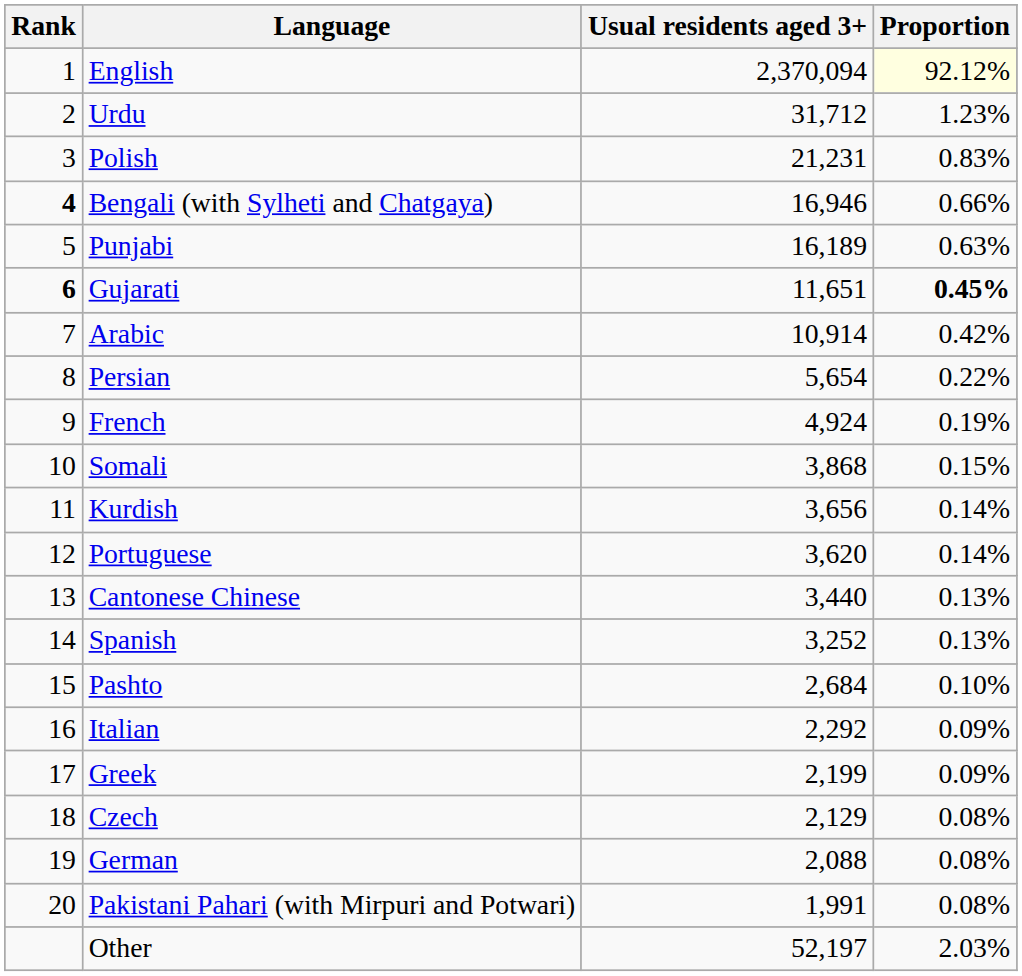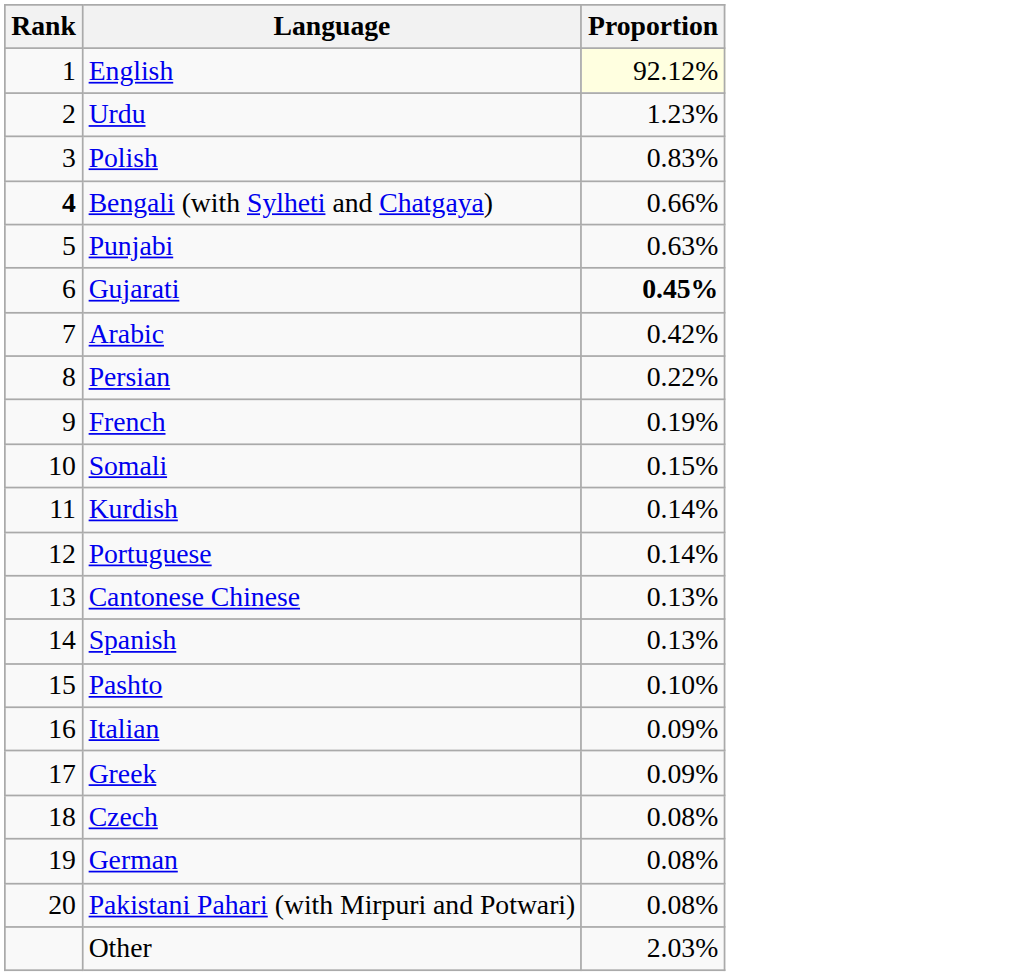- column: Usual residents aged 3+ | 2,370,094 | 31,712 | 21,231 | 16,946 | 16,189 | 11,651 | 10,914 | 5,654 | 4,924 | 3,868 | 3,656 | 3,620 | 3,440 | 3,252 | 2,684 | 2,292 | 2,199 | 2,129 | 2,088 | 1,991 | 52,197
Gujarati | Rank: bold -> normal
